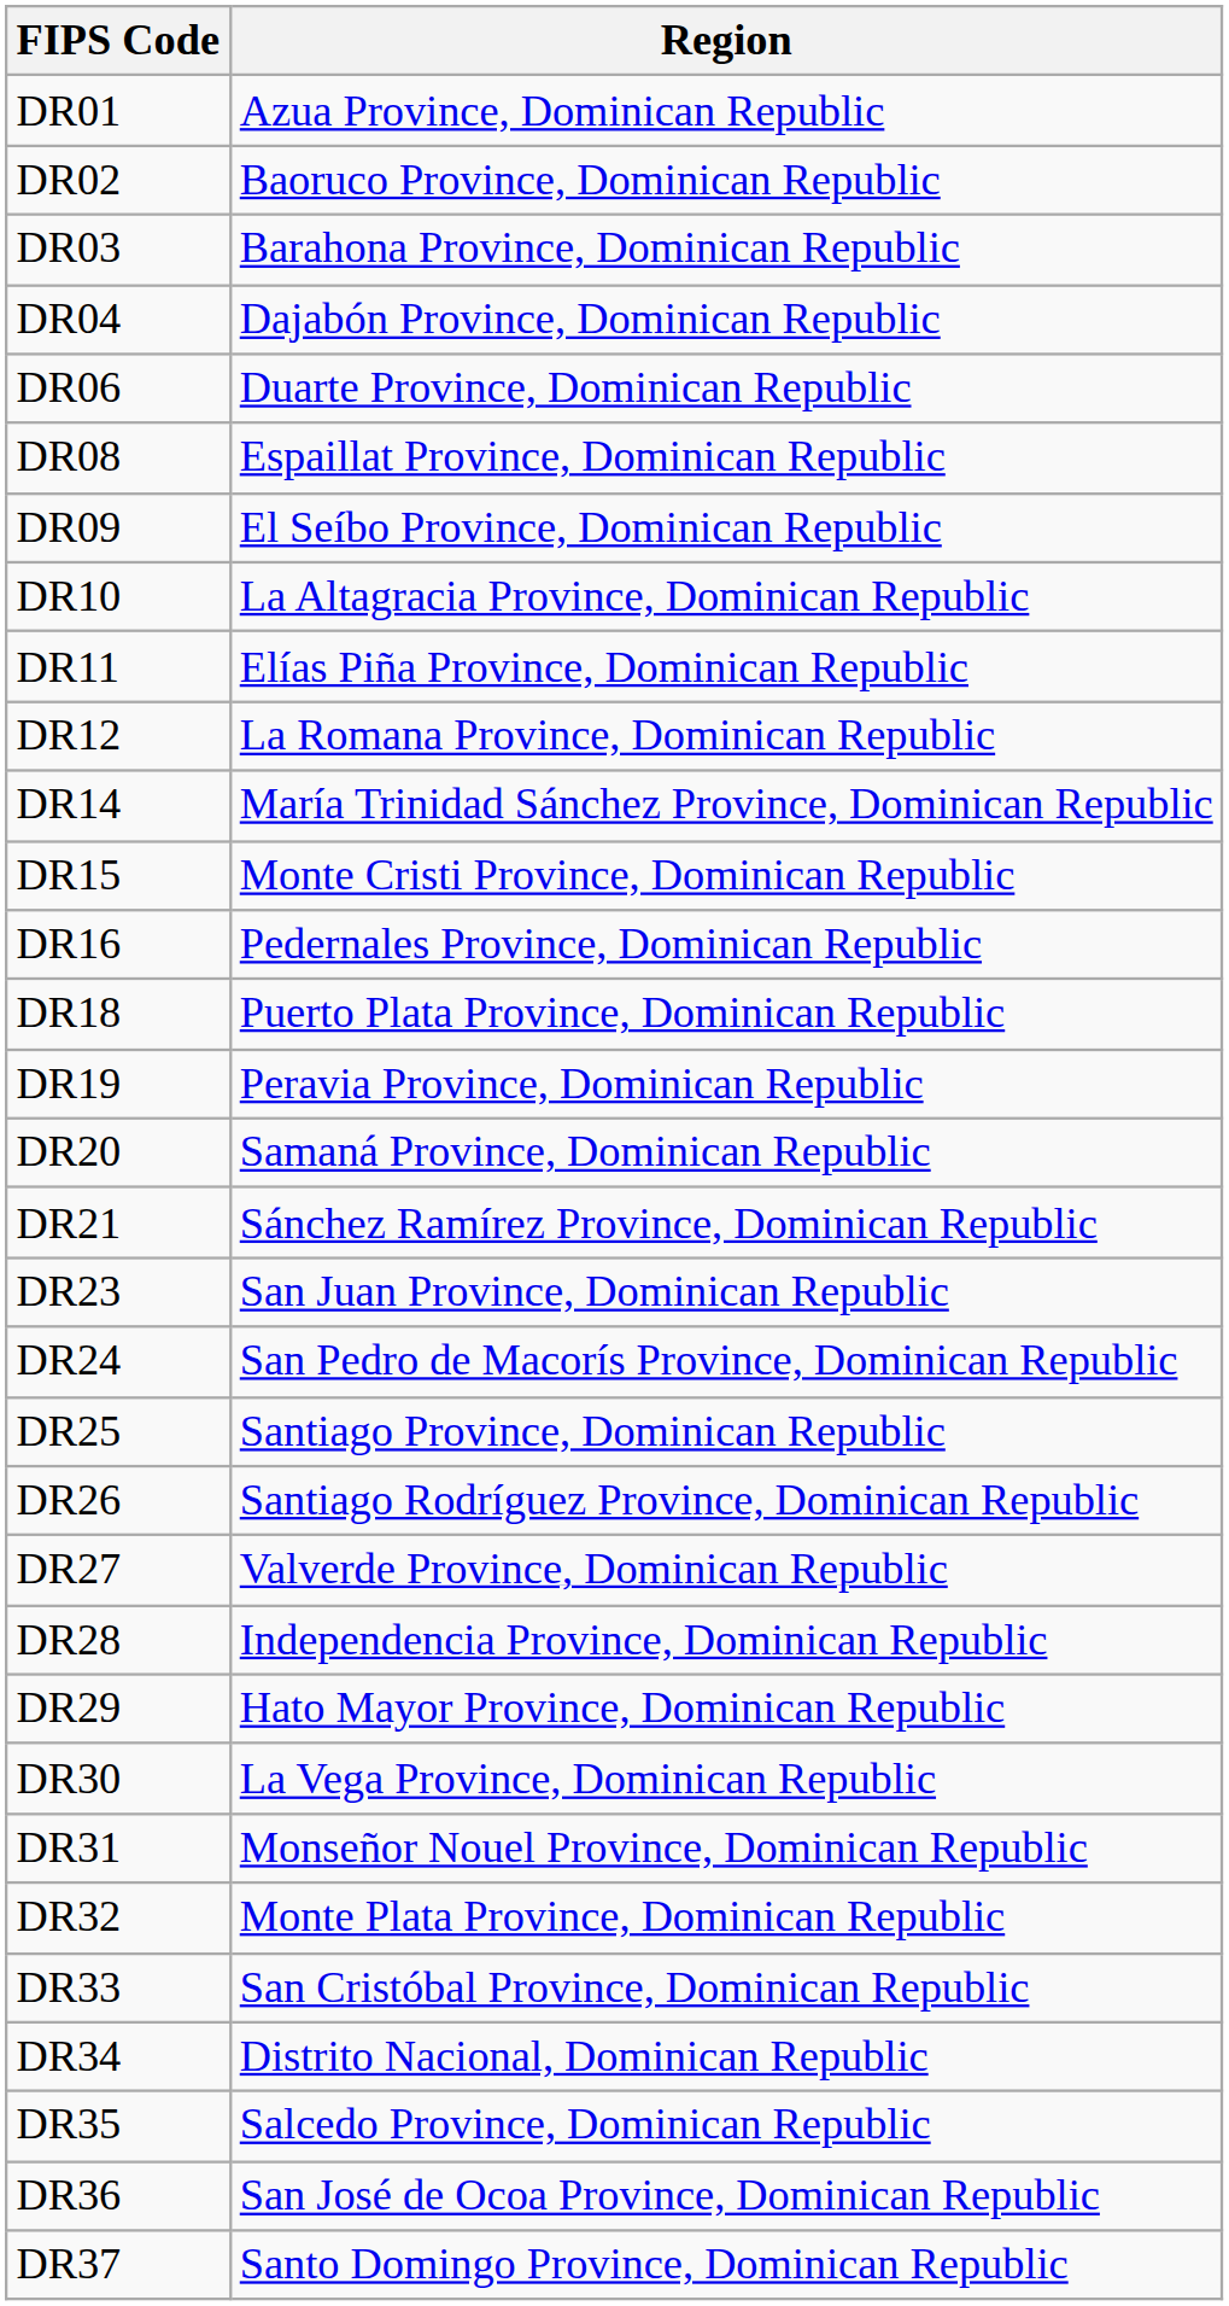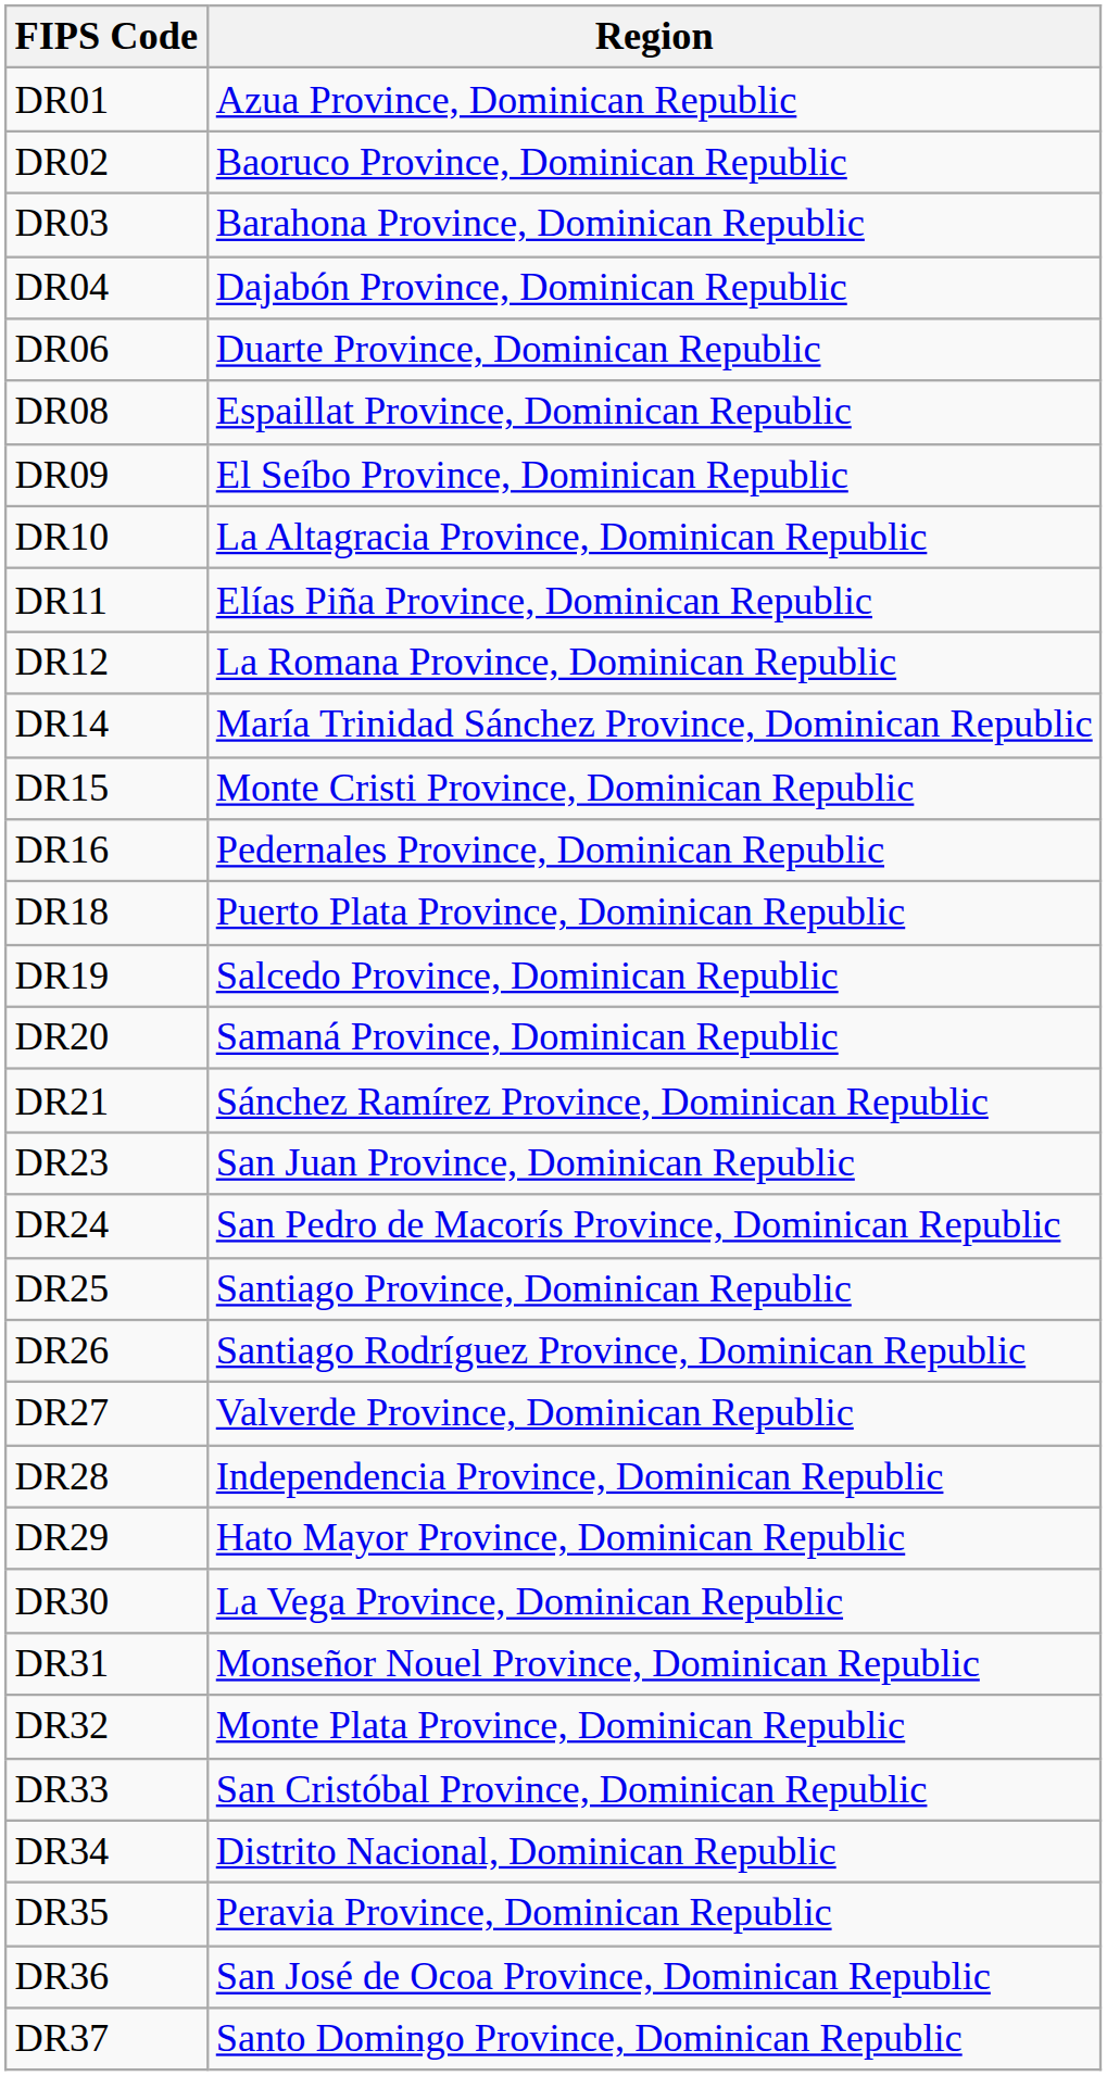DR19 | Region: Peravia Province, Dominican Republic -> Salcedo Province, Dominican Republic
DR35 | Region: Salcedo Province, Dominican Republic -> Peravia Province, Dominican Republic
